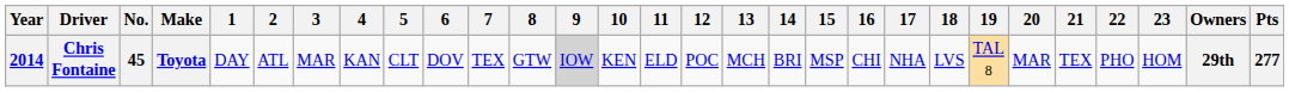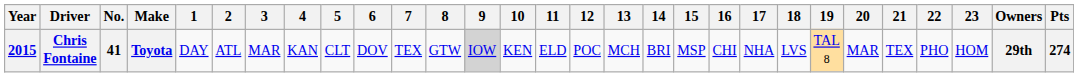Chris Fontaine | Year: 2014 -> 2015
Chris Fontaine | No.: 45 -> 41
Chris Fontaine | Pts: 277 -> 274
